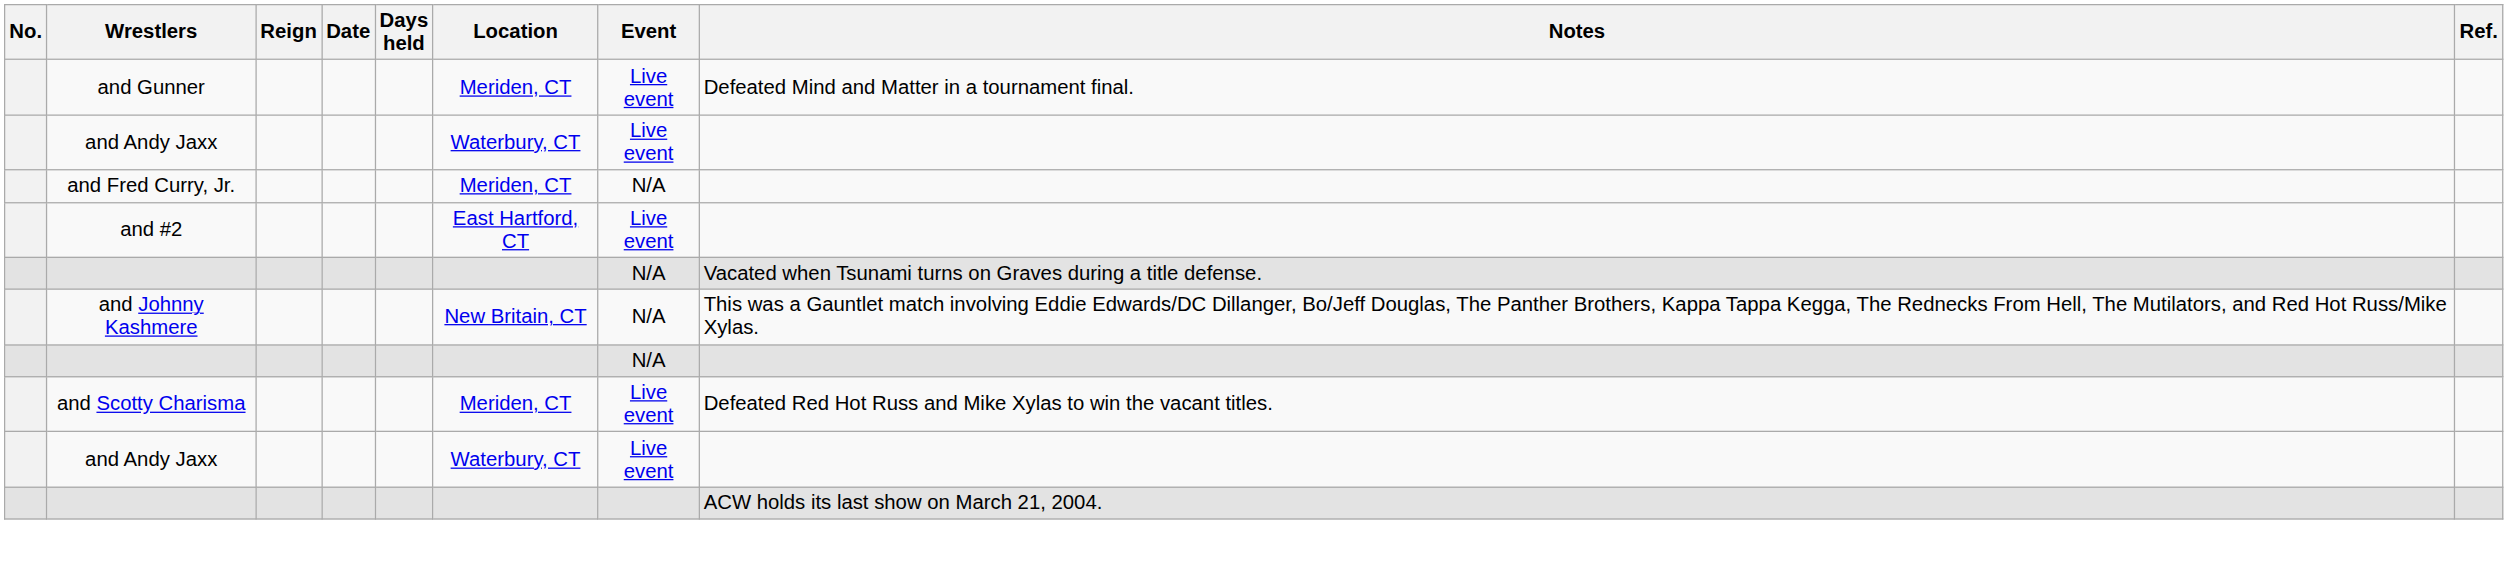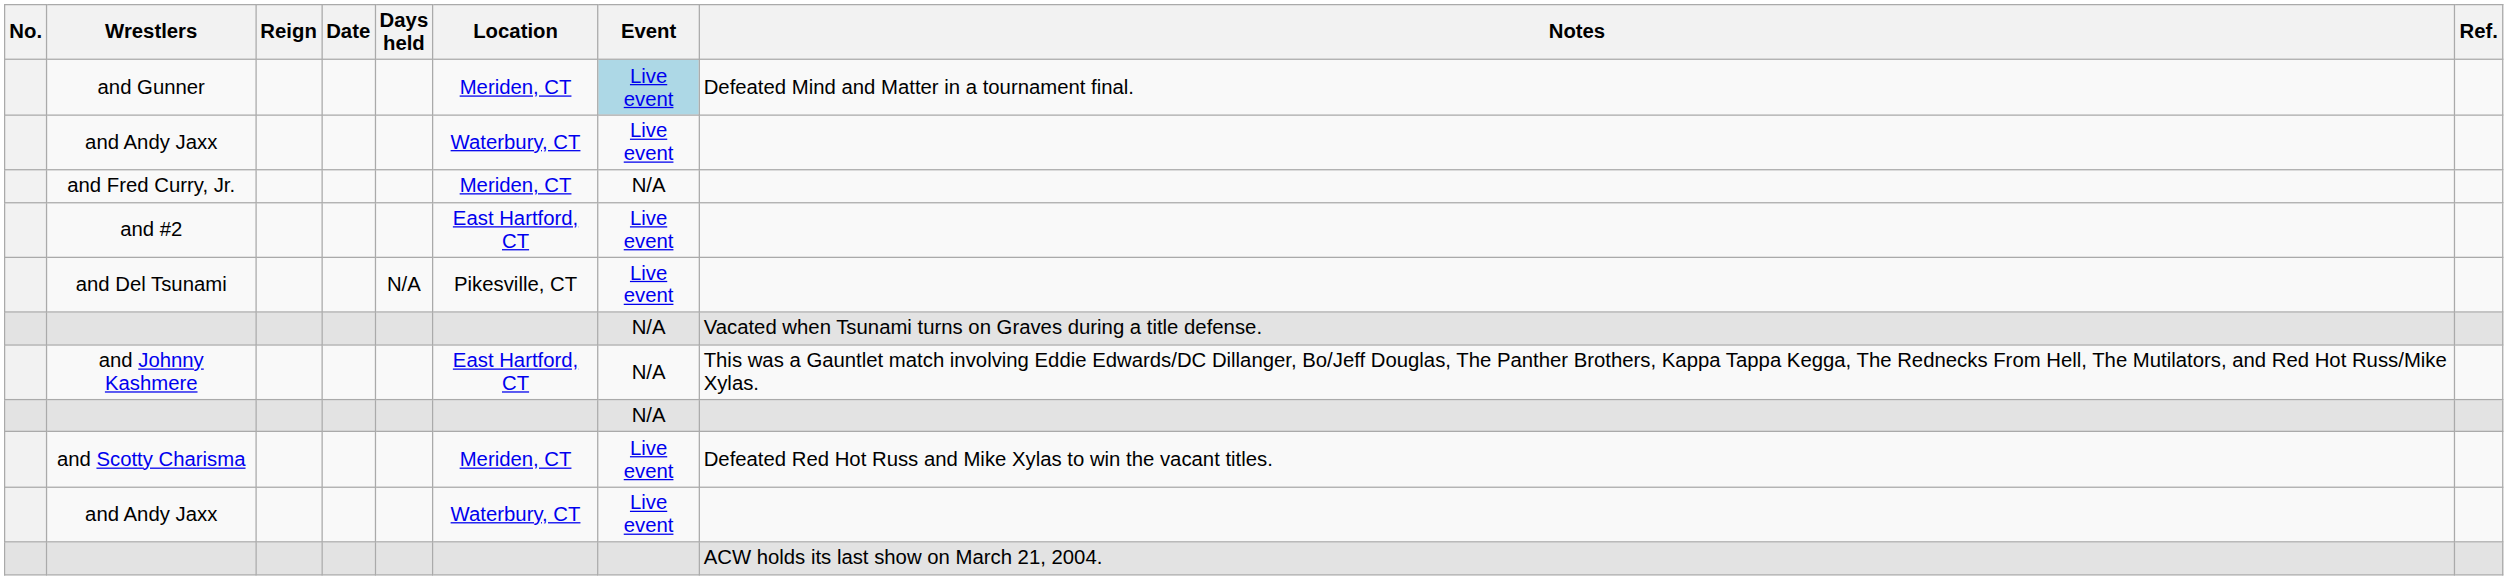and Gunner | Event: no background -> lightblue background
+ row: and Del Tsunami | N/A | Pikesville, CT | Live event
and Johnny Kashmere | Location: New Britain, CT -> East Hartford, CT
